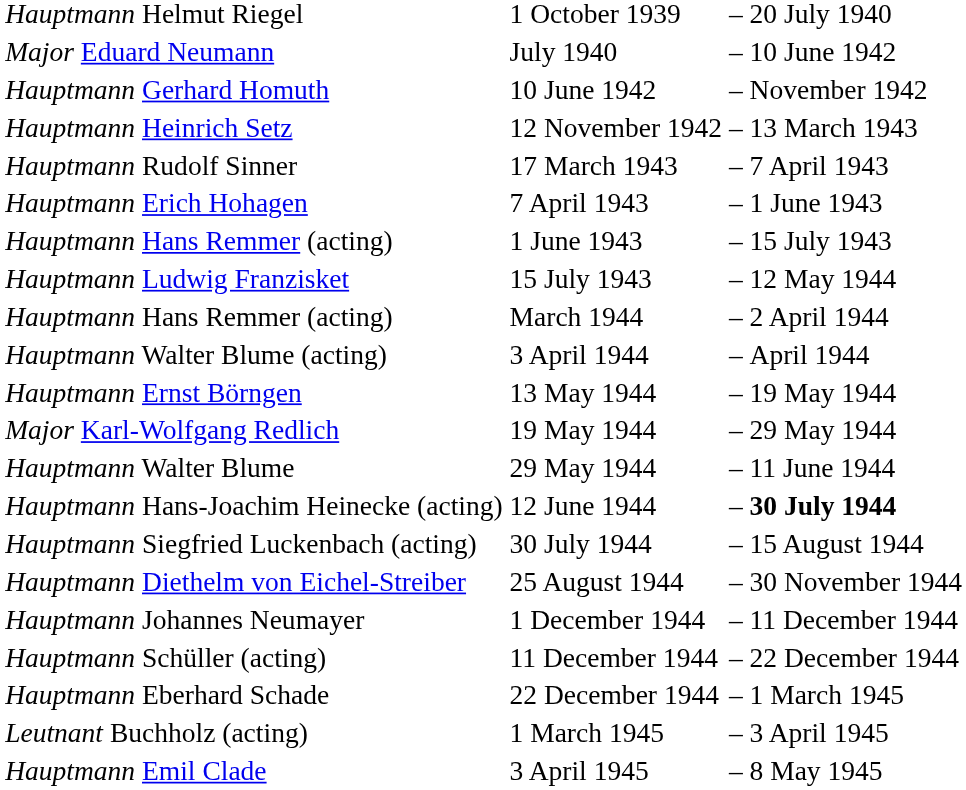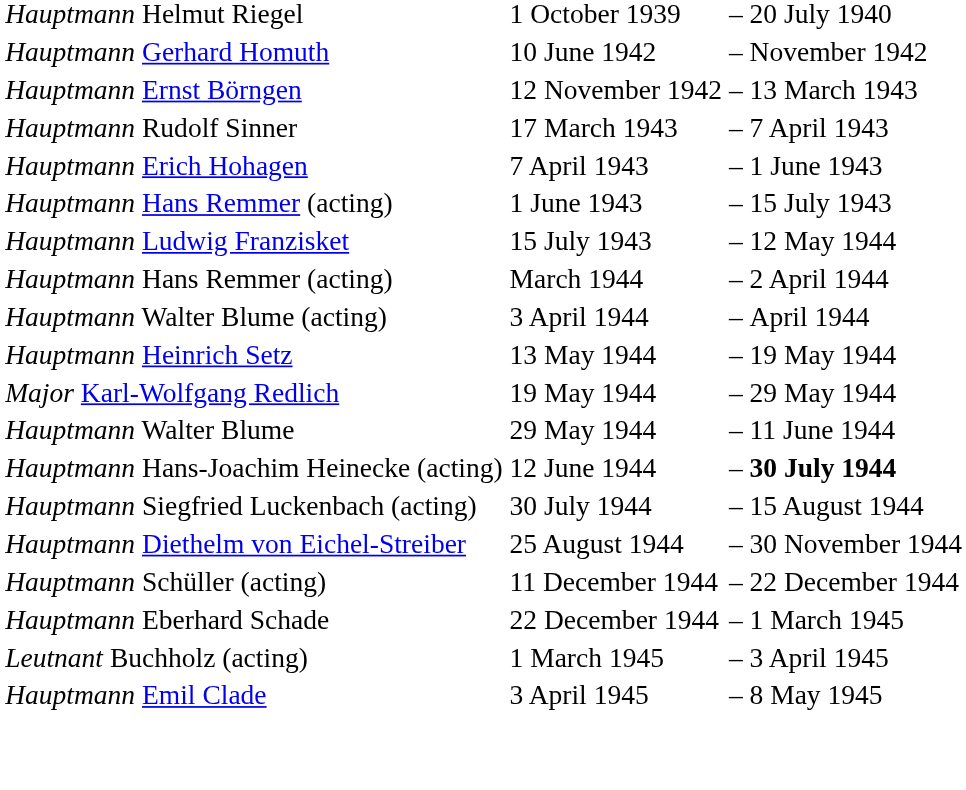- row: Major Eduard Neumann | July 1940 | – | 10 June 1942
12 November 1942 | column 1: Hauptmann Heinrich Setz -> Hauptmann Ernst Börngen
13 May 1944 | column 1: Hauptmann Ernst Börngen -> Hauptmann Heinrich Setz
- row: Hauptmann Johannes Neumayer | 1 December 1944 | – | 11 December 1944
